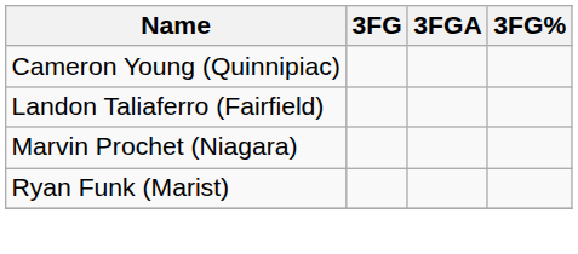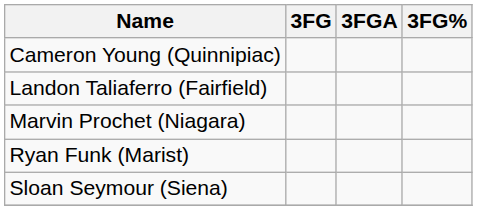+ row: Sloan Seymour (Siena)
